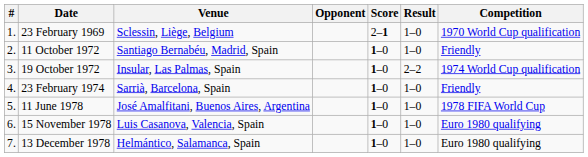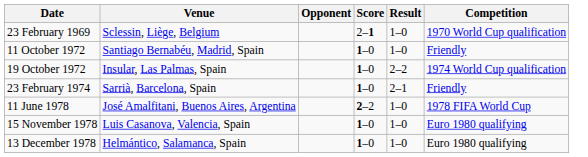- column: # | 1. | 2. | 3. | 4. | 5. | 6. | 7.
23 February 1974 | Result: 1–0 -> 2–1
11 June 1978 | Score: 1–0 -> 2–2
